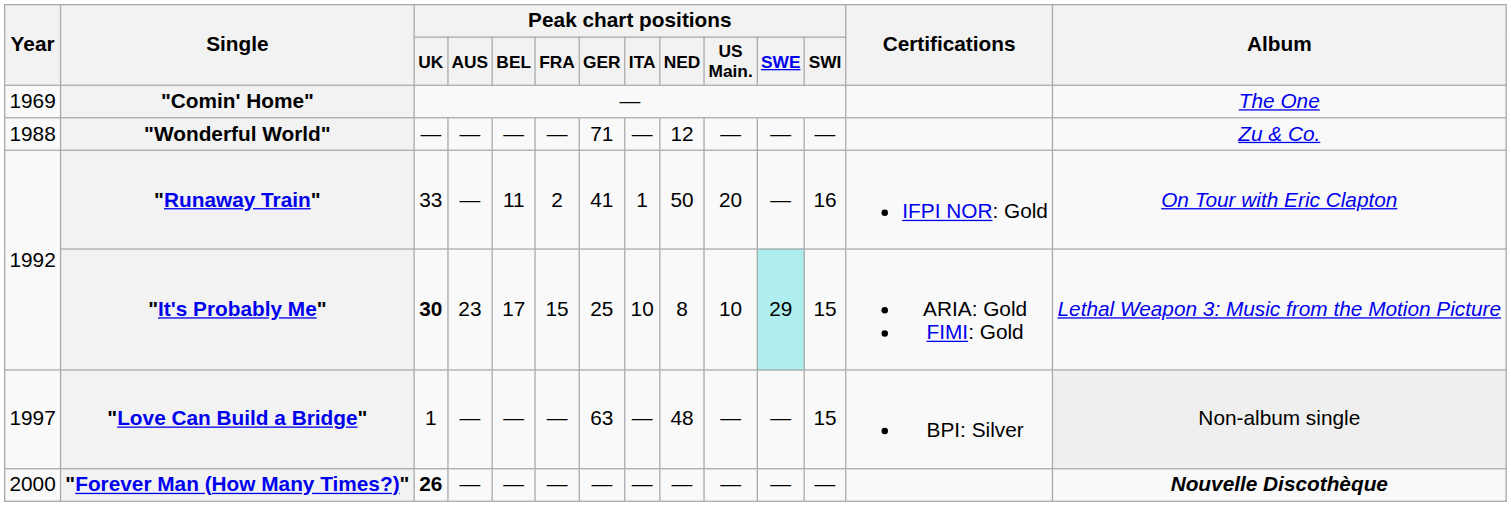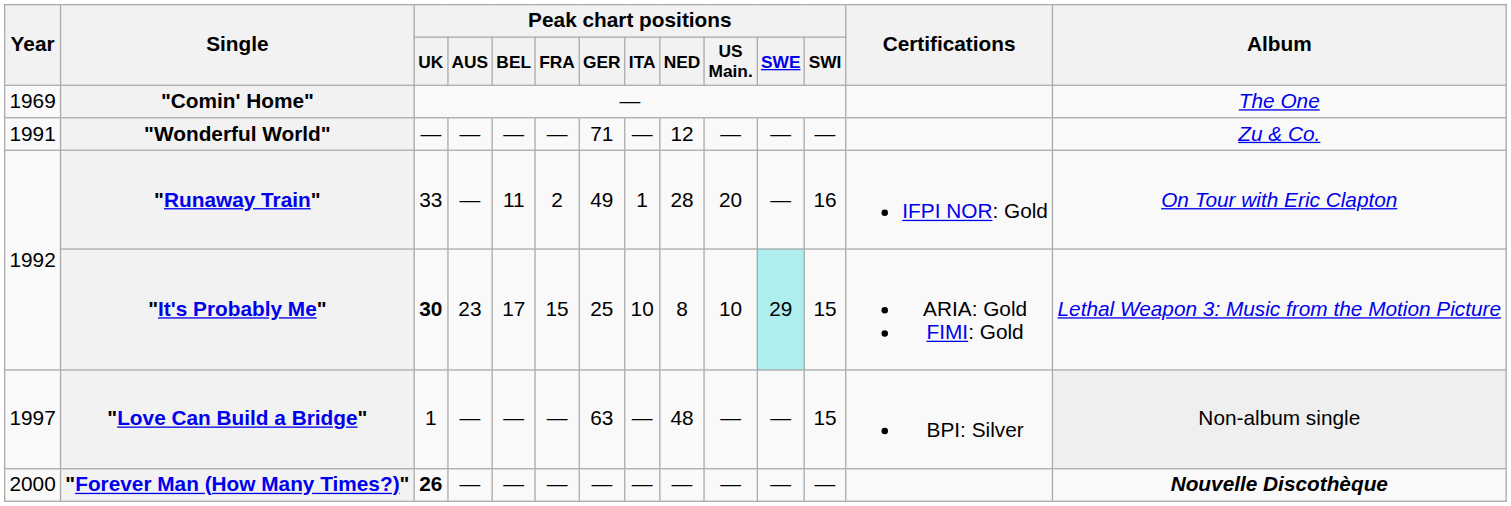"Wonderful World" | Year: 1988 -> 1991
"Runaway Train" | Peak chart positions / GER: 41 -> 49
"Runaway Train" | Peak chart positions / NED: 50 -> 28
